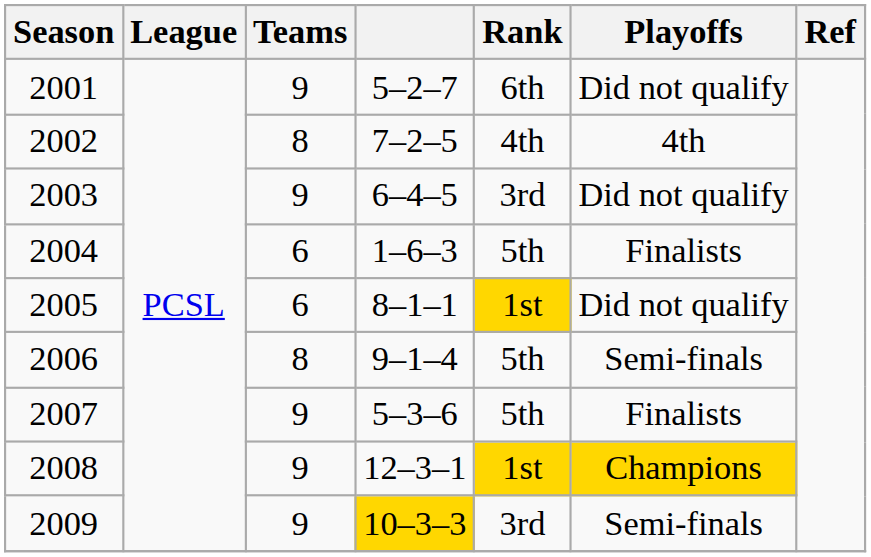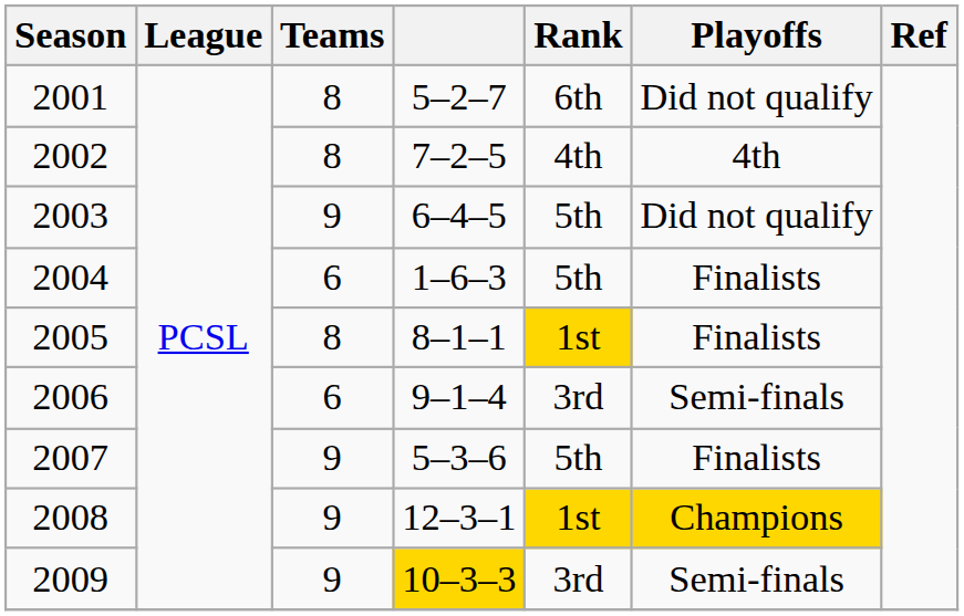2001 | Teams: 9 -> 8
2003 | Rank: 3rd -> 5th
2005 | Teams: 6 -> 8
2005 | Playoffs: Did not qualify -> Finalists
2006 | Teams: 8 -> 6
2006 | Rank: 5th -> 3rd
